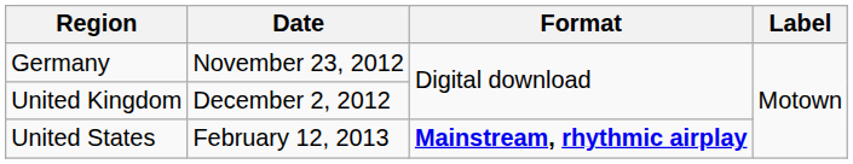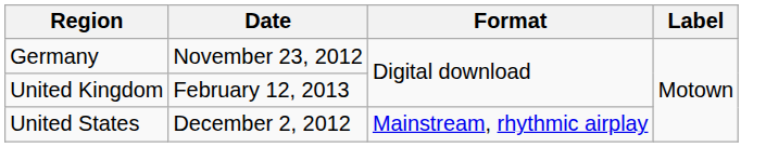United Kingdom | Date: December 2, 2012 -> February 12, 2013
United States | Date: February 12, 2013 -> December 2, 2012
United States | Format: bold -> normal
